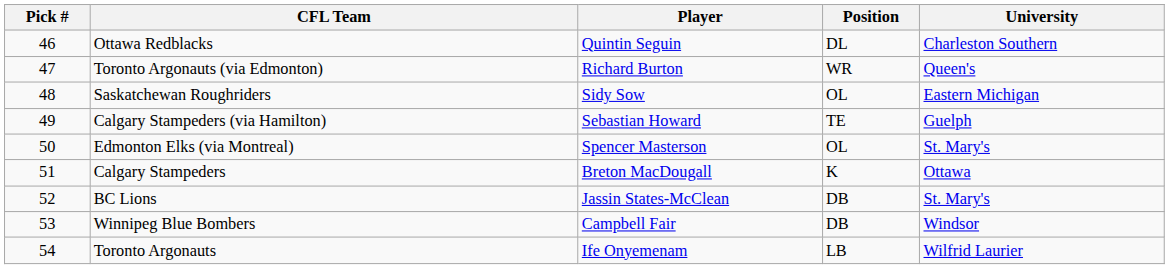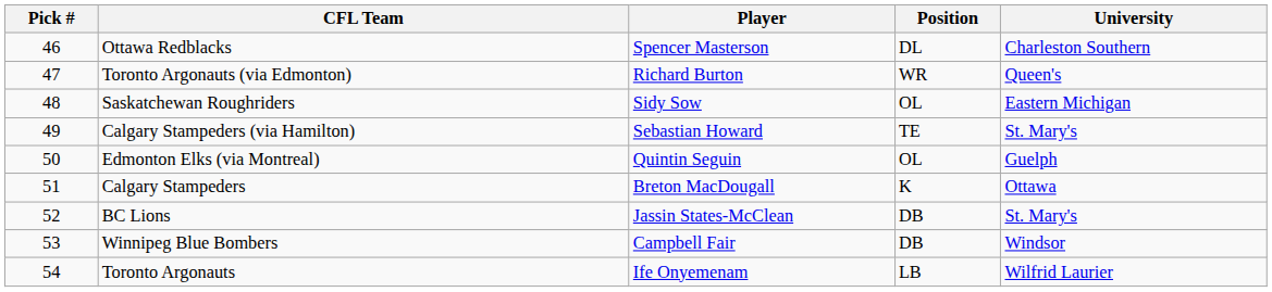Ottawa Redblacks | Player: Quintin Seguin -> Spencer Masterson
Calgary Stampeders (via Hamilton) | University: Guelph -> St. Mary's
Edmonton Elks (via Montreal) | Player: Spencer Masterson -> Quintin Seguin
Edmonton Elks (via Montreal) | University: St. Mary's -> Guelph
